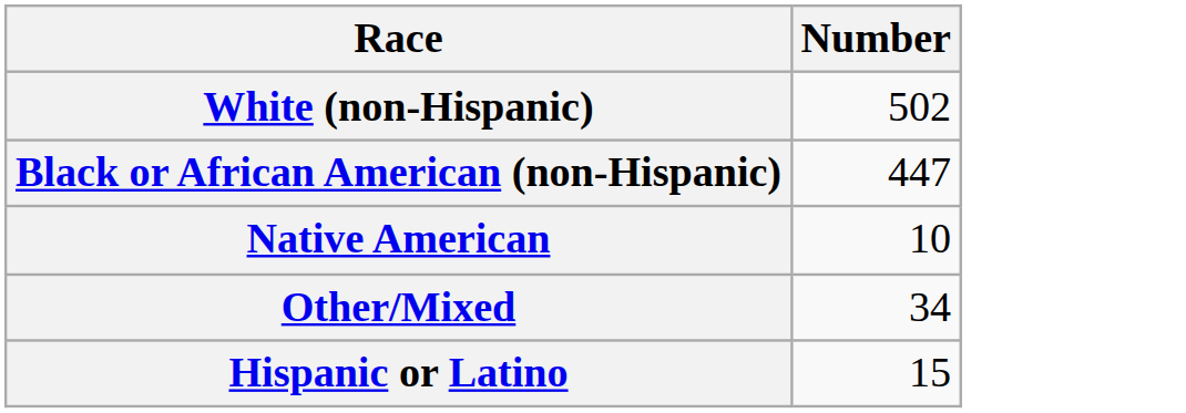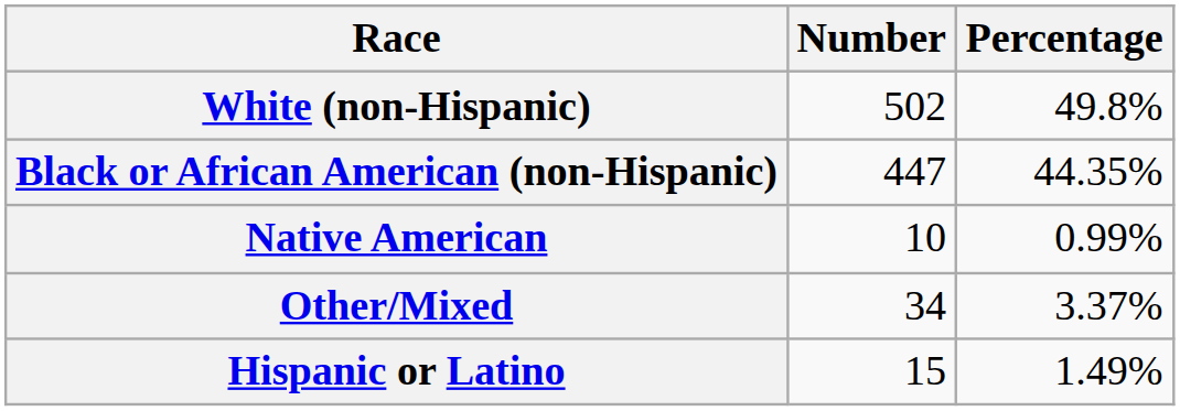+ column: Percentage | 49.8% | 44.35% | 0.99% | 3.37% | 1.49%
